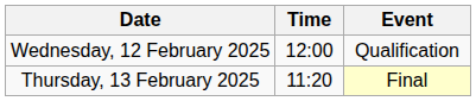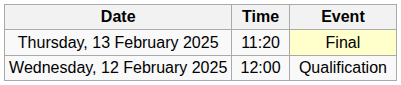rows swapped: Wednesday, 12 February 2025 <-> Thursday, 13 February 2025
